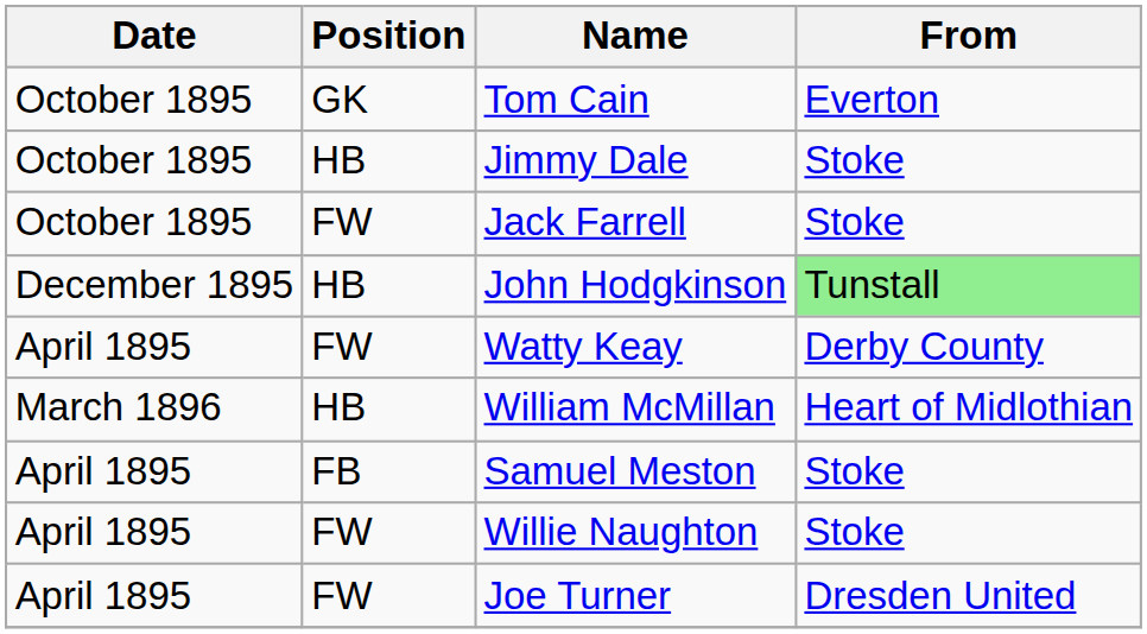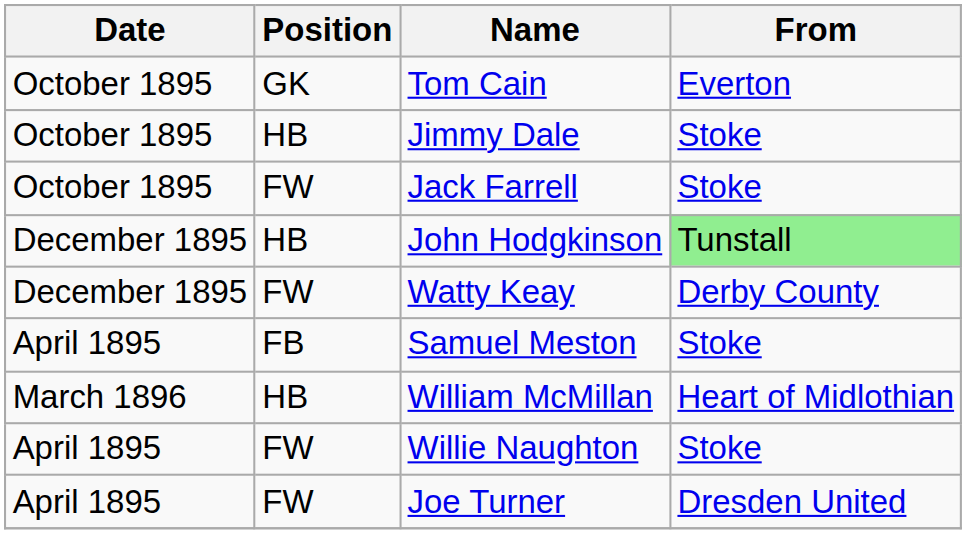Watty Keay | Date: April 1895 -> December 1895
rows swapped: William McMillan <-> Samuel Meston
